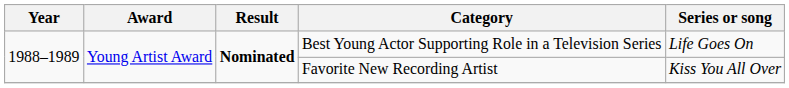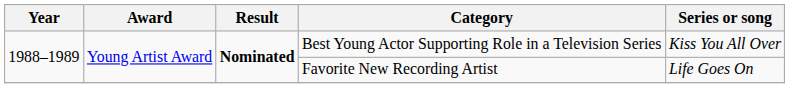Best Young Actor Supporting Role in a Television Series | Series or song: Life Goes On -> Kiss You All Over
Favorite New Recording Artist | Series or song: Kiss You All Over -> Life Goes On
